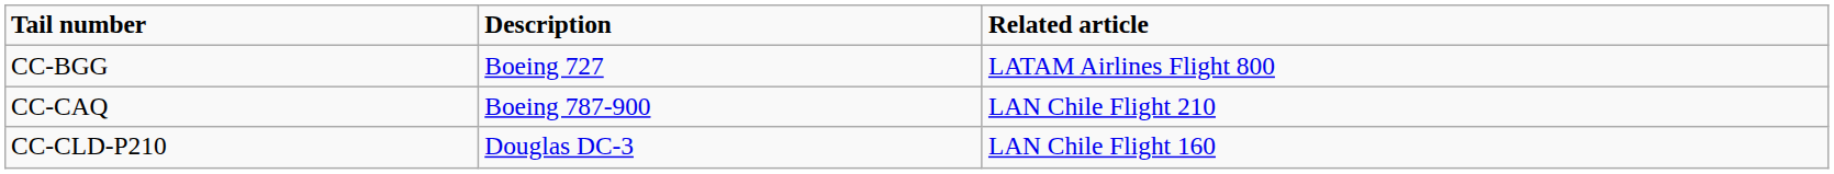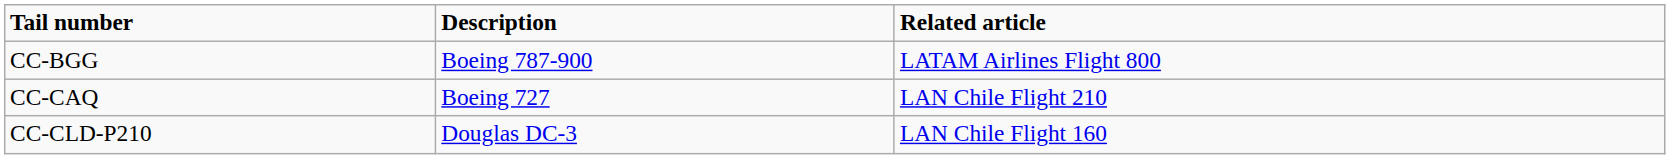CC-BGG | Description: Boeing 727 -> Boeing 787-900
CC-CAQ | Description: Boeing 787-900 -> Boeing 727
